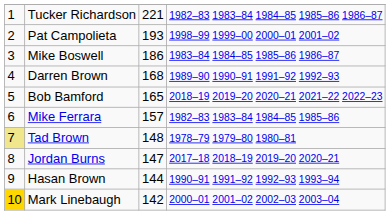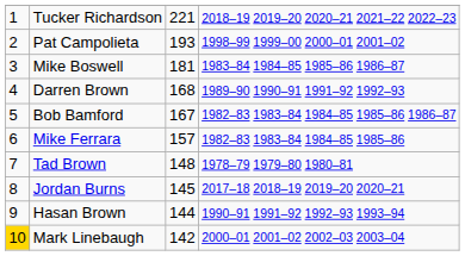Tucker Richardson | column 4: 1982–83 1983–84 1984–85 1985–86 1986–87 -> 2018–19 2019–20 2020–21 2021–22 2022–23
Mike Boswell | column 3: 186 -> 181
Bob Bamford | column 3: 165 -> 167
Bob Bamford | column 4: 2018–19 2019–20 2020–21 2021–22 2022–23 -> 1982–83 1983–84 1984–85 1985–86 1986–87
Tad Brown | column 1: khaki background -> no background
Jordan Burns | column 3: 147 -> 145
